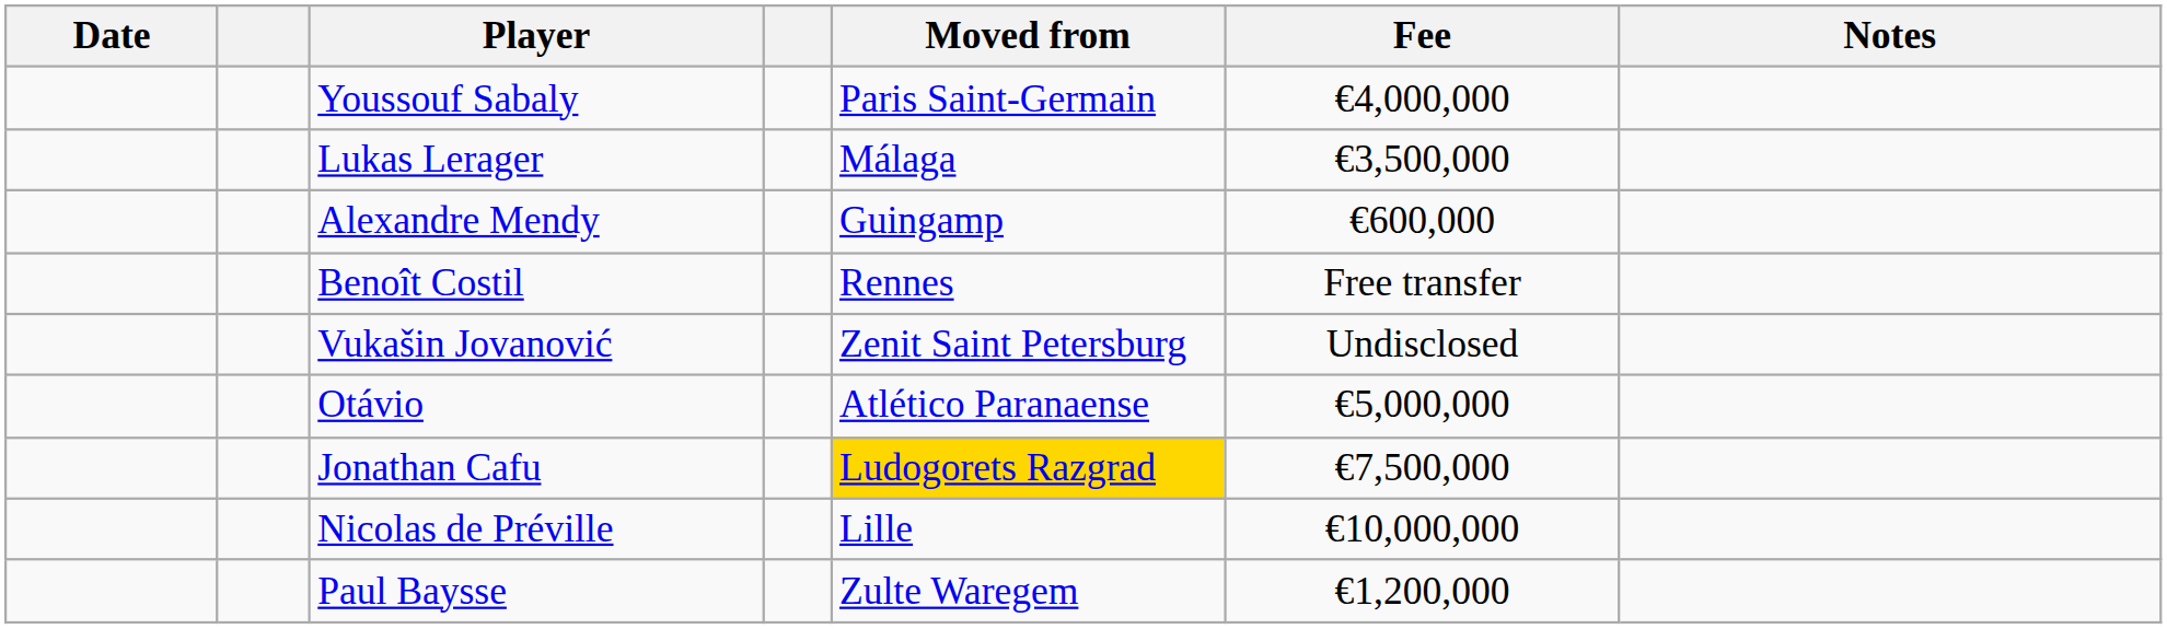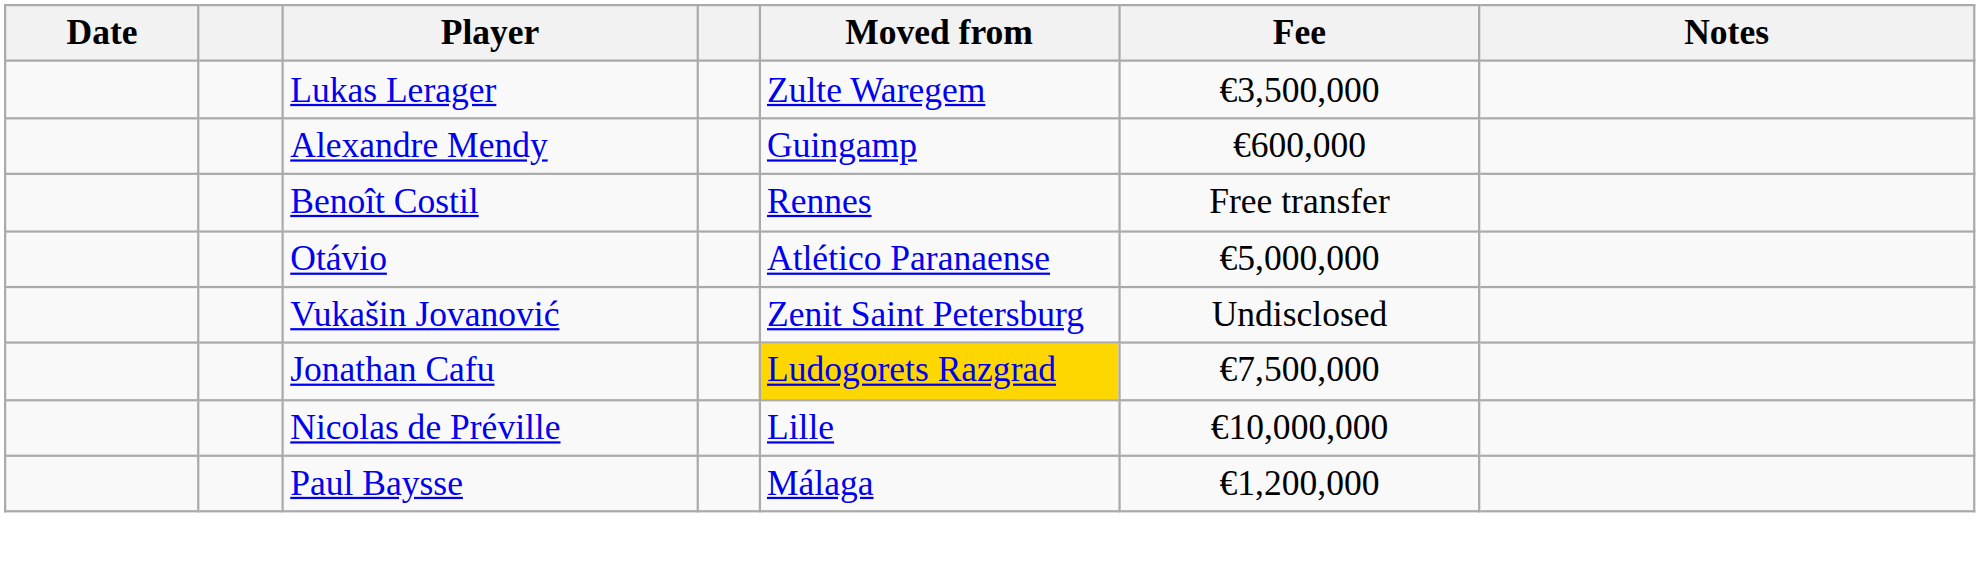- row: Youssouf Sabaly | Paris Saint-Germain | €4,000,000
Lukas Lerager | Moved from: Málaga -> Zulte Waregem
rows swapped: Vukašin Jovanović <-> Otávio
Paul Baysse | Moved from: Zulte Waregem -> Málaga
